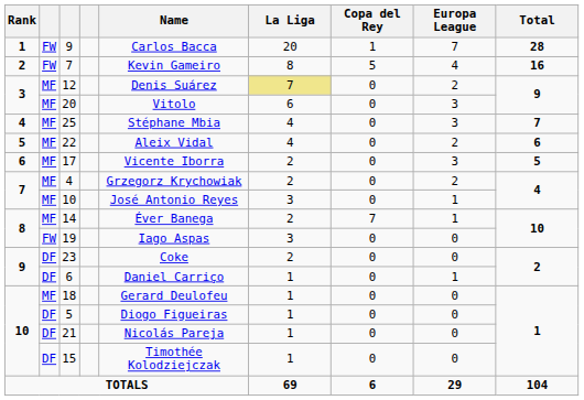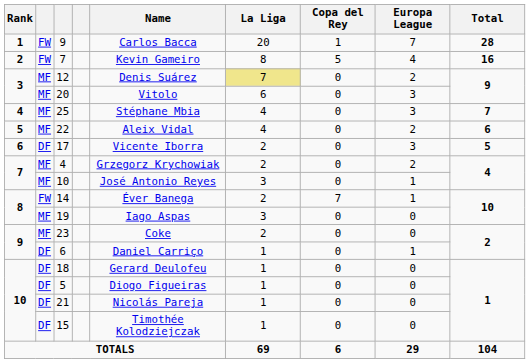17 | column 2: MF -> DF
14 | column 2: MF -> FW
19 | column 2: FW -> MF
23 | column 2: DF -> MF
18 | column 2: MF -> DF
